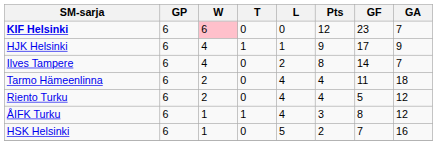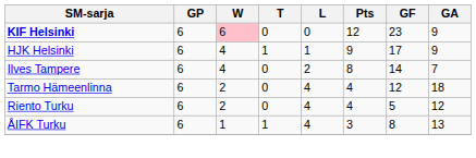KIF Helsinki | GA: 7 -> 9
Tarmo Hämeenlinna | GF: 11 -> 12
ÅIFK Turku | GA: 12 -> 13
- row: HSK Helsinki | 6 | 1 | 0 | 5 | 2 | 7 | 16
